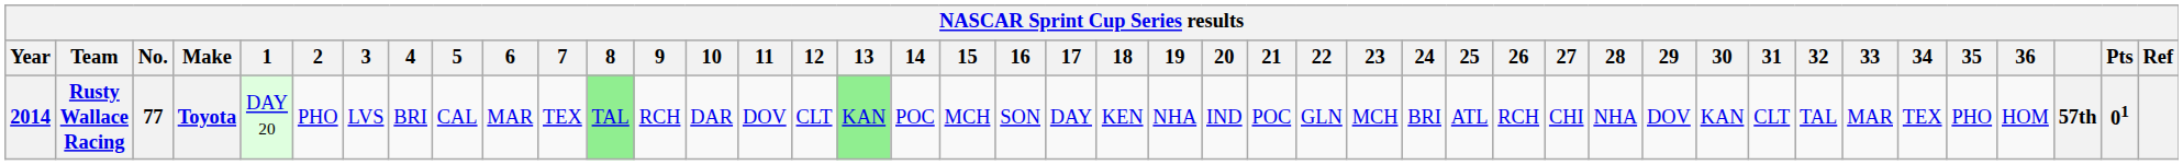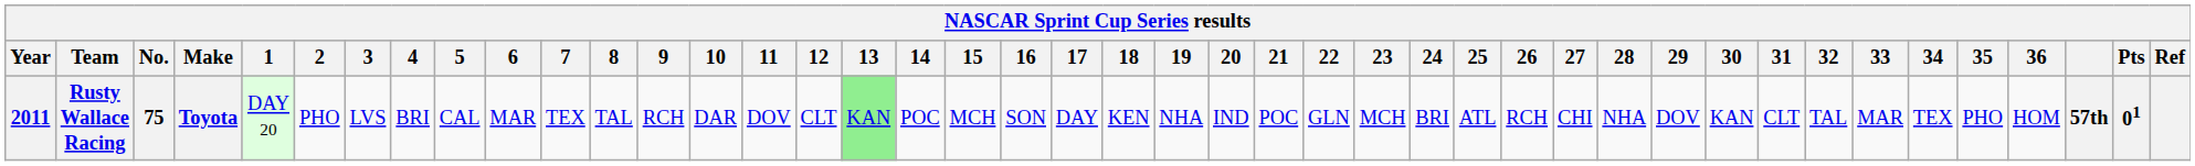Rusty Wallace Racing | Year: 2014 -> 2011
Rusty Wallace Racing | No.: 77 -> 75
Rusty Wallace Racing | 8: lightgreen background -> no background
